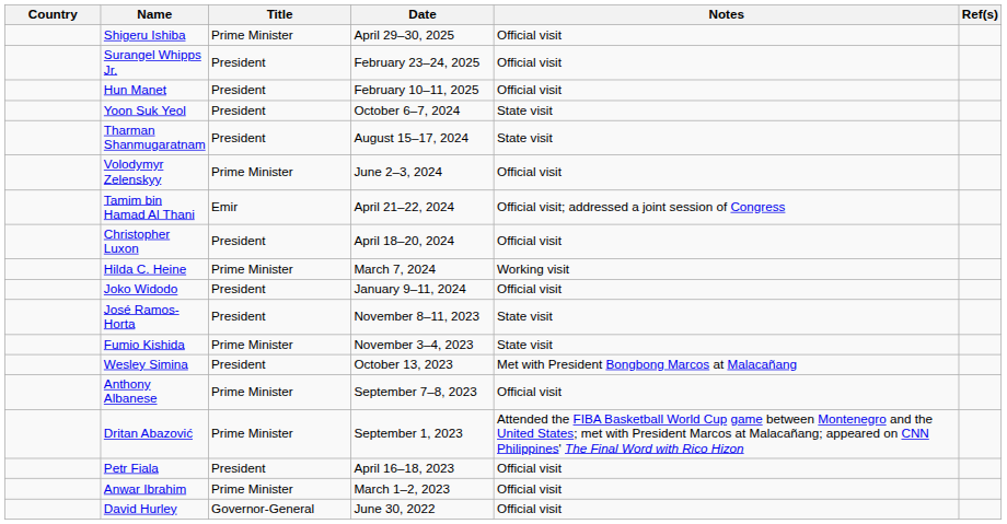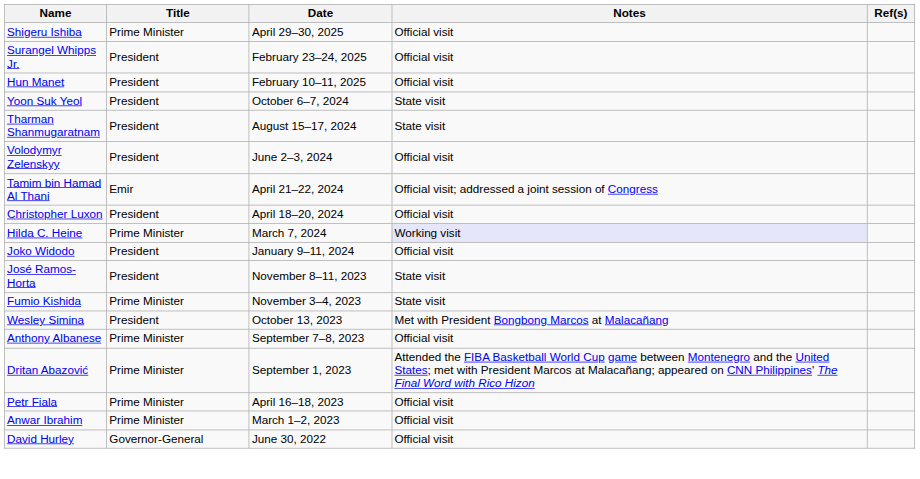- column: Country
Volodymyr Zelenskyy | Title: Prime Minister -> President
Hilda C. Heine | Notes: no background -> lavender background
Petr Fiala | Title: President -> Prime Minister
